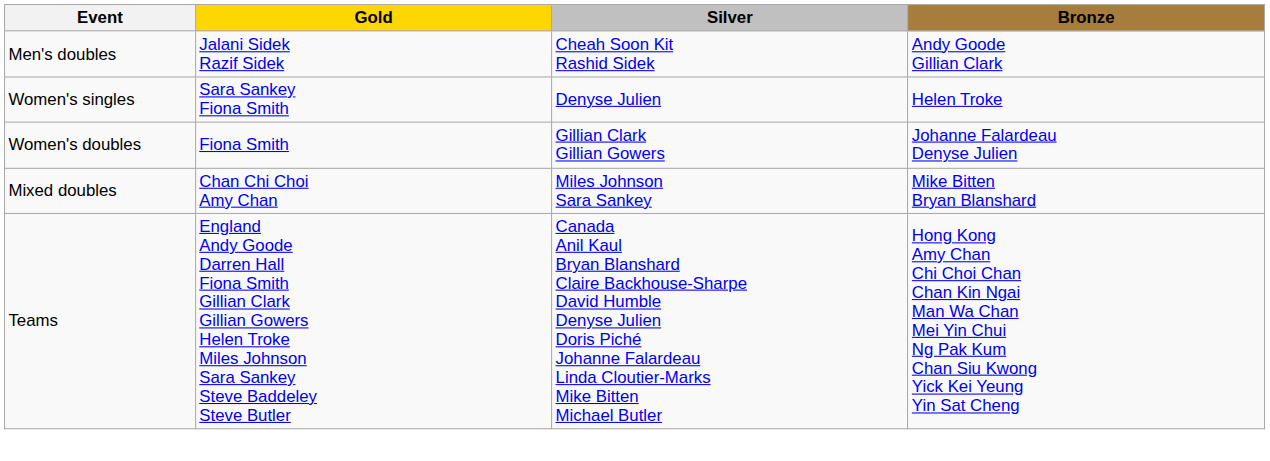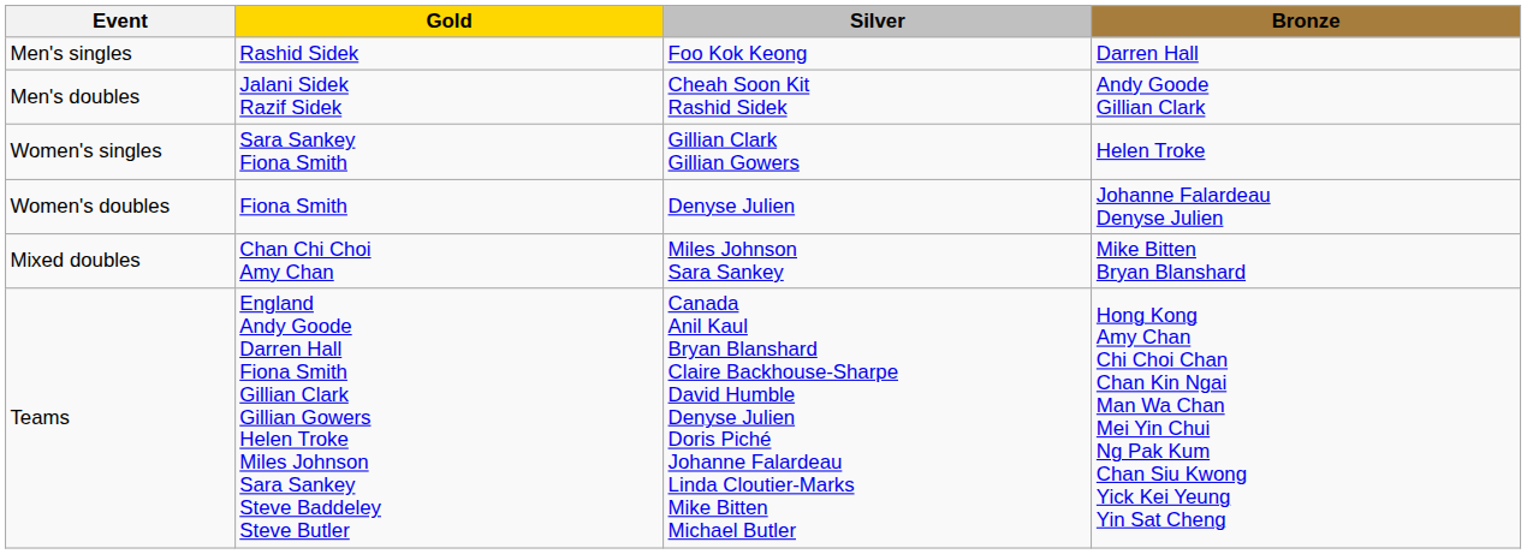+ row: Men's singles | Rashid Sidek | Foo Kok Keong | Darren Hall
Women's singles | Silver: Denyse Julien -> Gillian Clark Gillian Gowers
Women's doubles | Silver: Gillian Clark Gillian Gowers -> Denyse Julien
